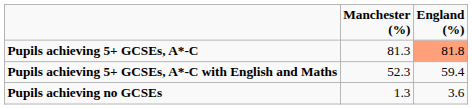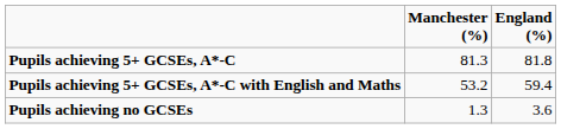Pupils achieving 5+ GCSEs, A*-C | England (%): lightsalmon background -> no background
Pupils achieving 5+ GCSEs, A*-C with English and Maths | Manchester (%): 52.3 -> 53.2
